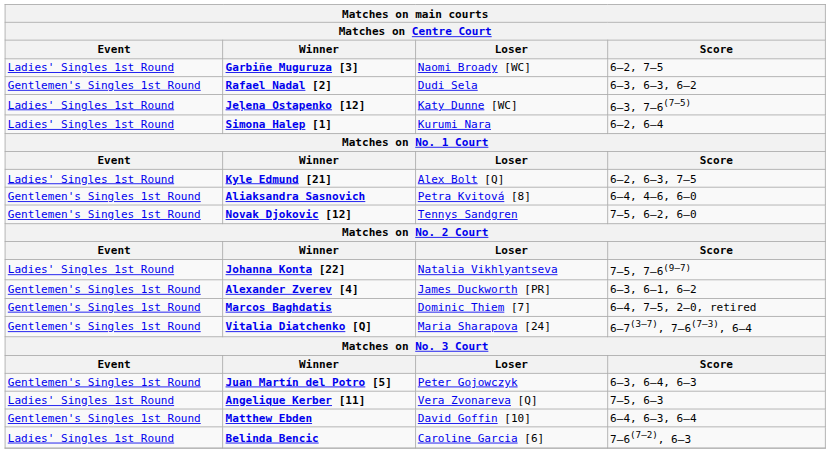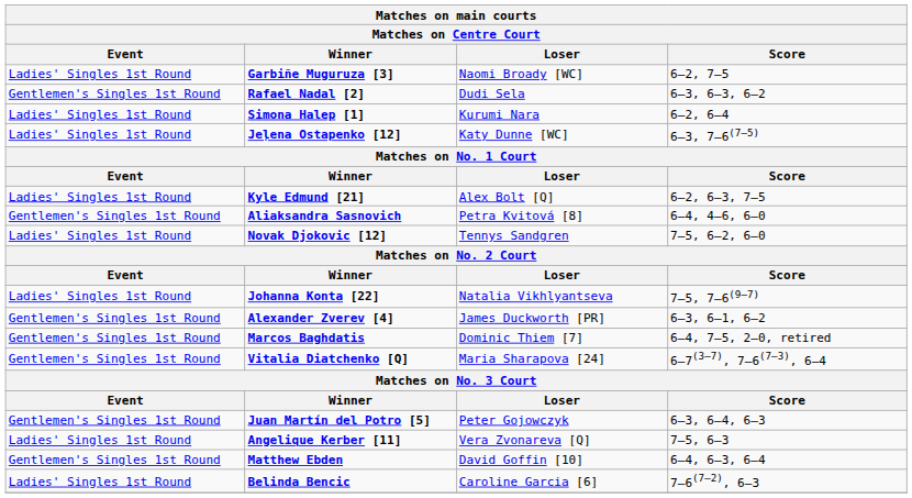rows swapped: Simona Halep [1] <-> Jeļena Ostapenko [12]
Novak Djokovic [12] | Event: Gentlemen's Singles 1st Round -> Ladies' Singles 1st Round
